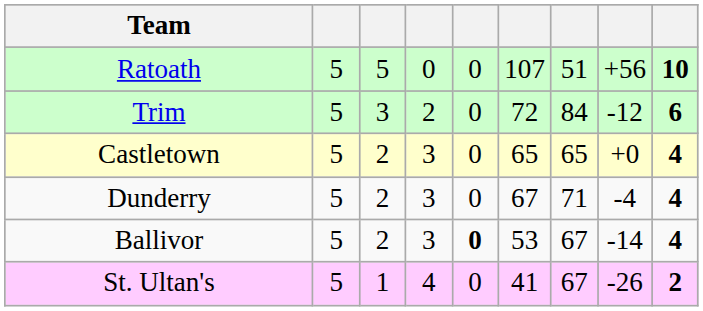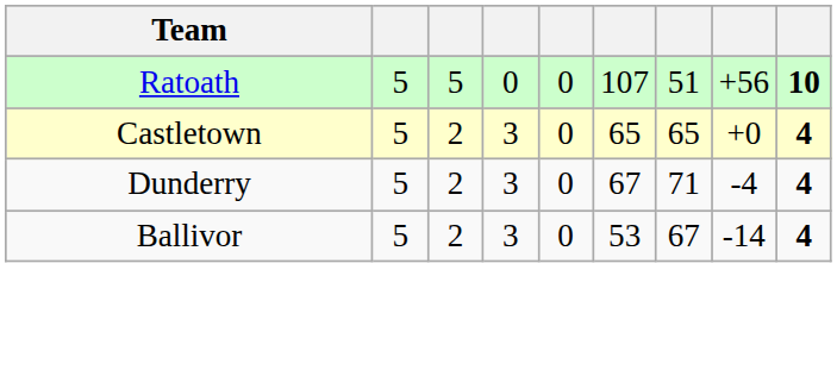- row: Trim | 5 | 3 | 2 | 0 | 72 | 84 | -12 | 6
Ballivor | column 5: bold -> normal
- row: St. Ultan's | 5 | 1 | 4 | 0 | 41 | 67 | -26 | 2
